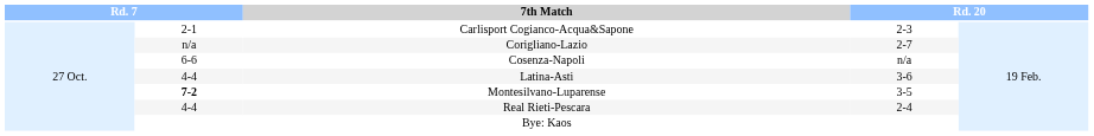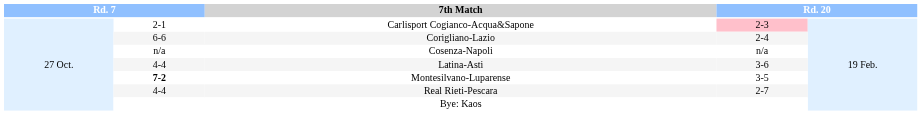Carlisport Cogianco-Acqua&Sapone | column 4: no background -> pink background
Corigliano-Lazio | column 2: n/a -> 6-6
Corigliano-Lazio | column 4: 2-7 -> 2-4
Cosenza-Napoli | column 2: 6-6 -> n/a
Real Rieti-Pescara | column 4: 2-4 -> 2-7
